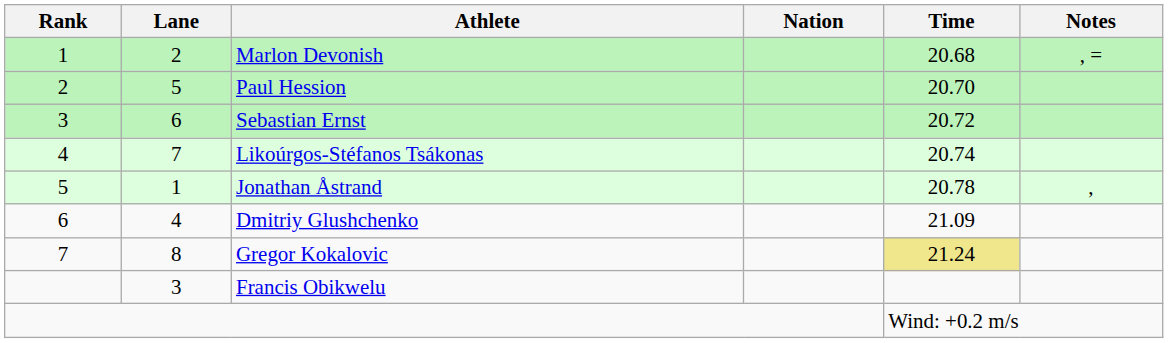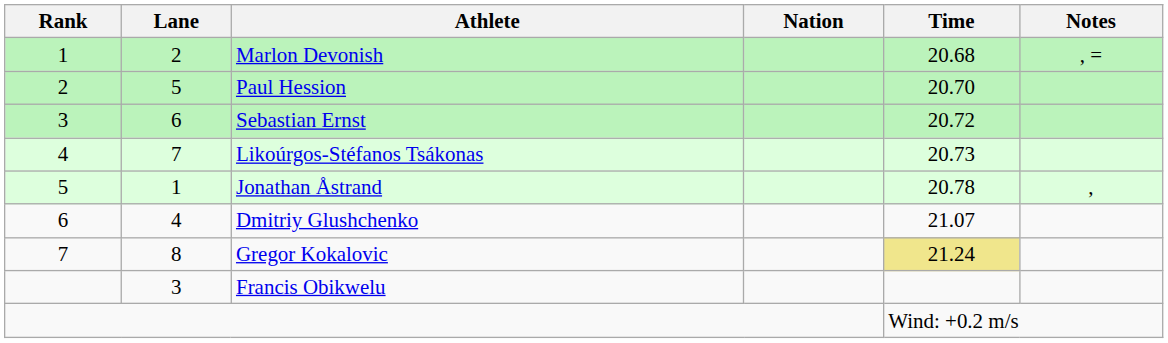Likoúrgos-Stéfanos Tsákonas | Time: 20.74 -> 20.73
Dmitriy Glushchenko | Time: 21.09 -> 21.07
